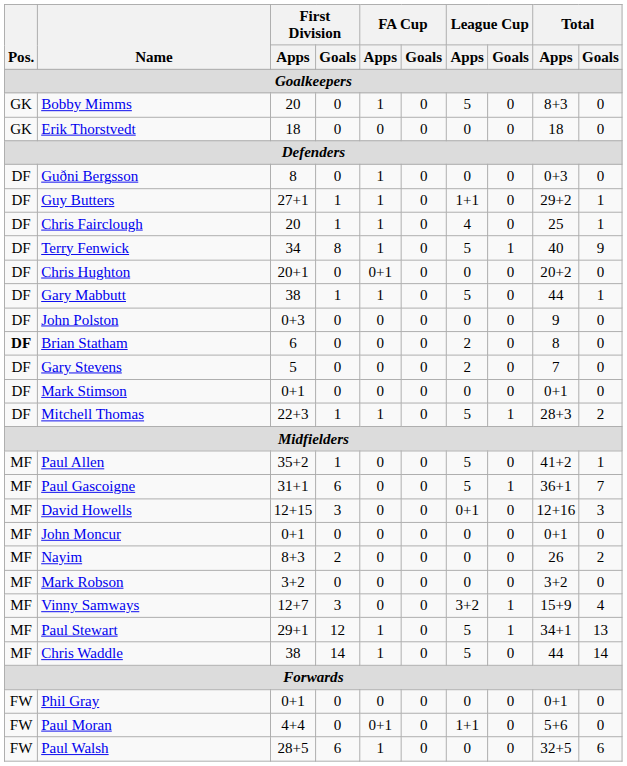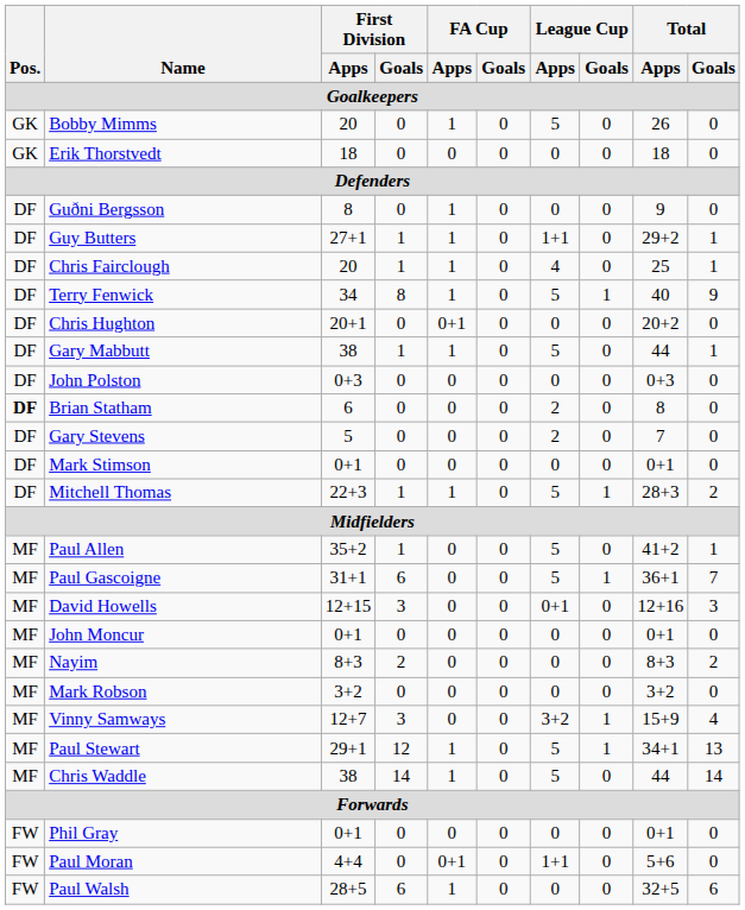Bobby Mimms | Total / Apps: 8+3 -> 26
Guðni Bergsson | Total / Apps: 0+3 -> 9
John Polston | Total / Apps: 9 -> 0+3
Nayim | Total / Apps: 26 -> 8+3
